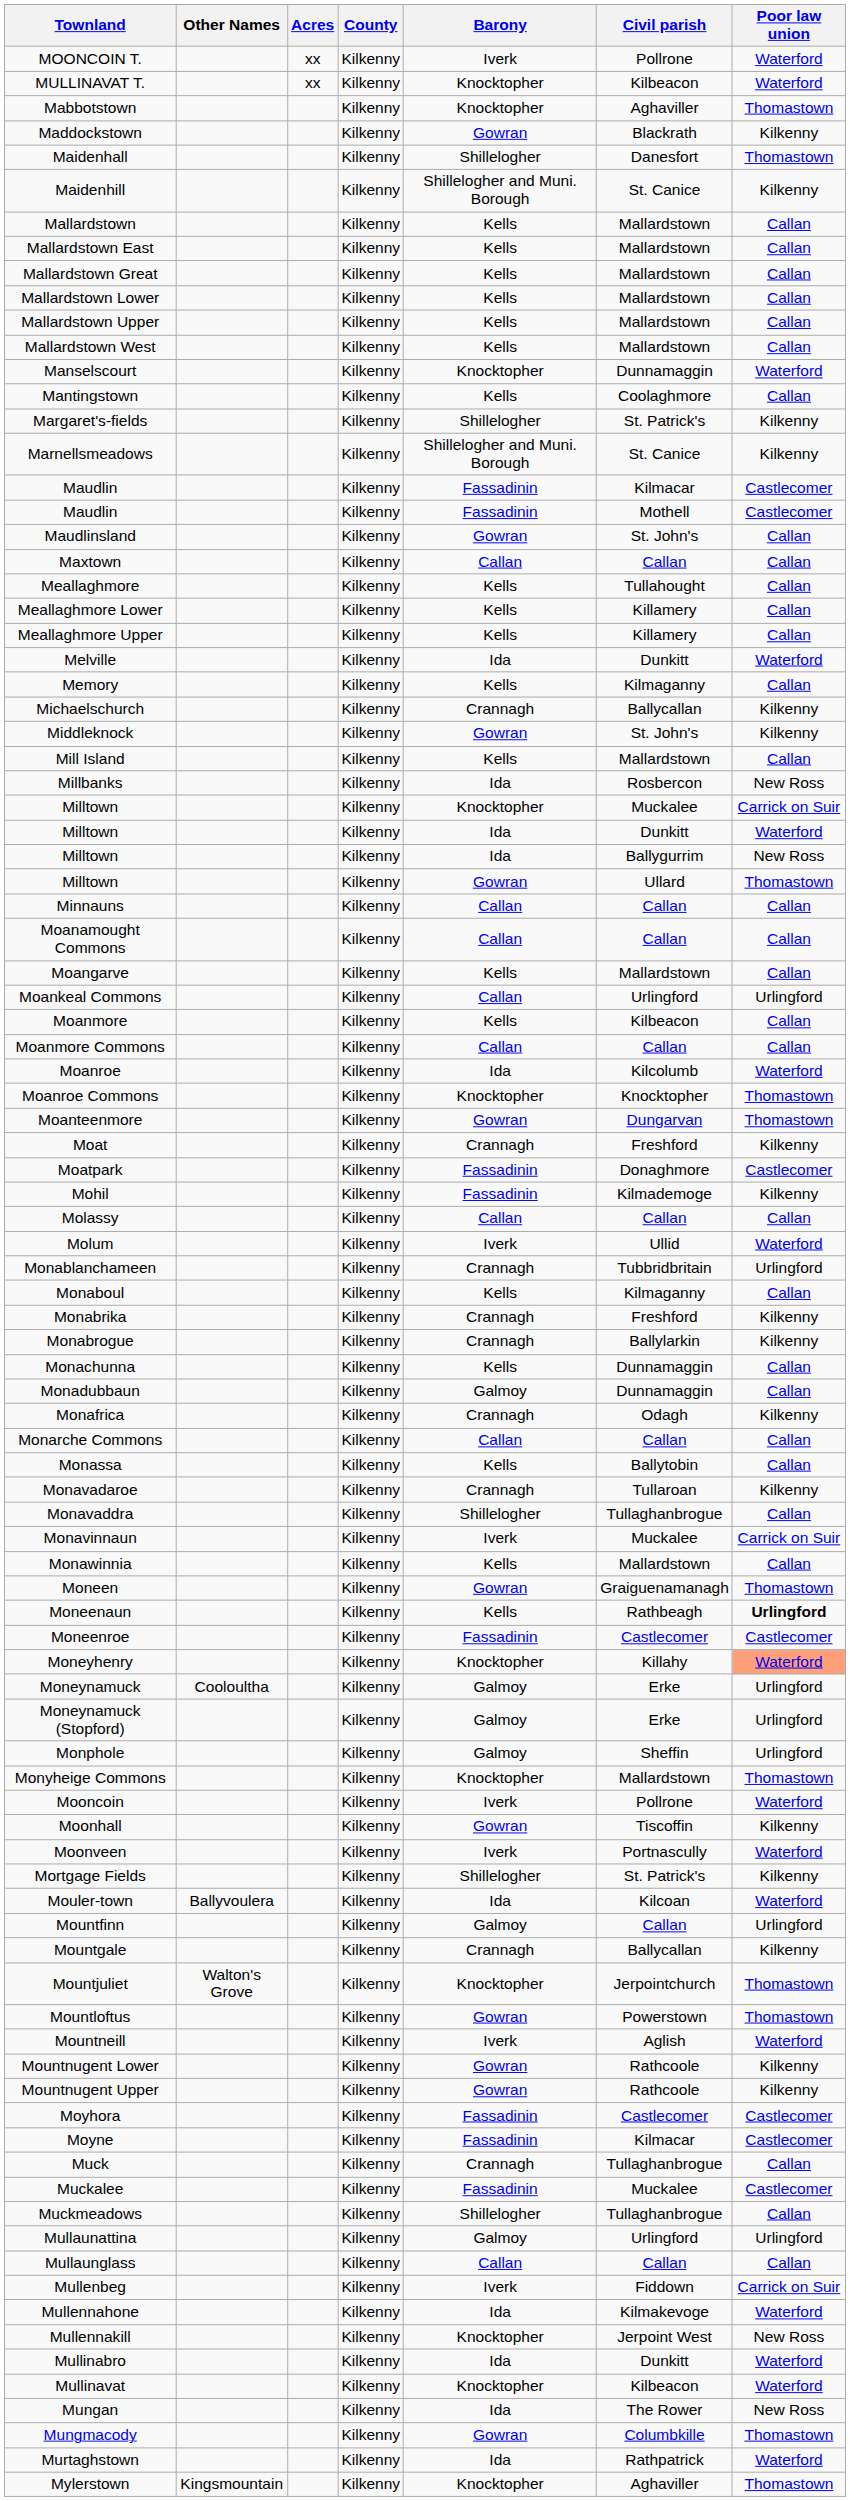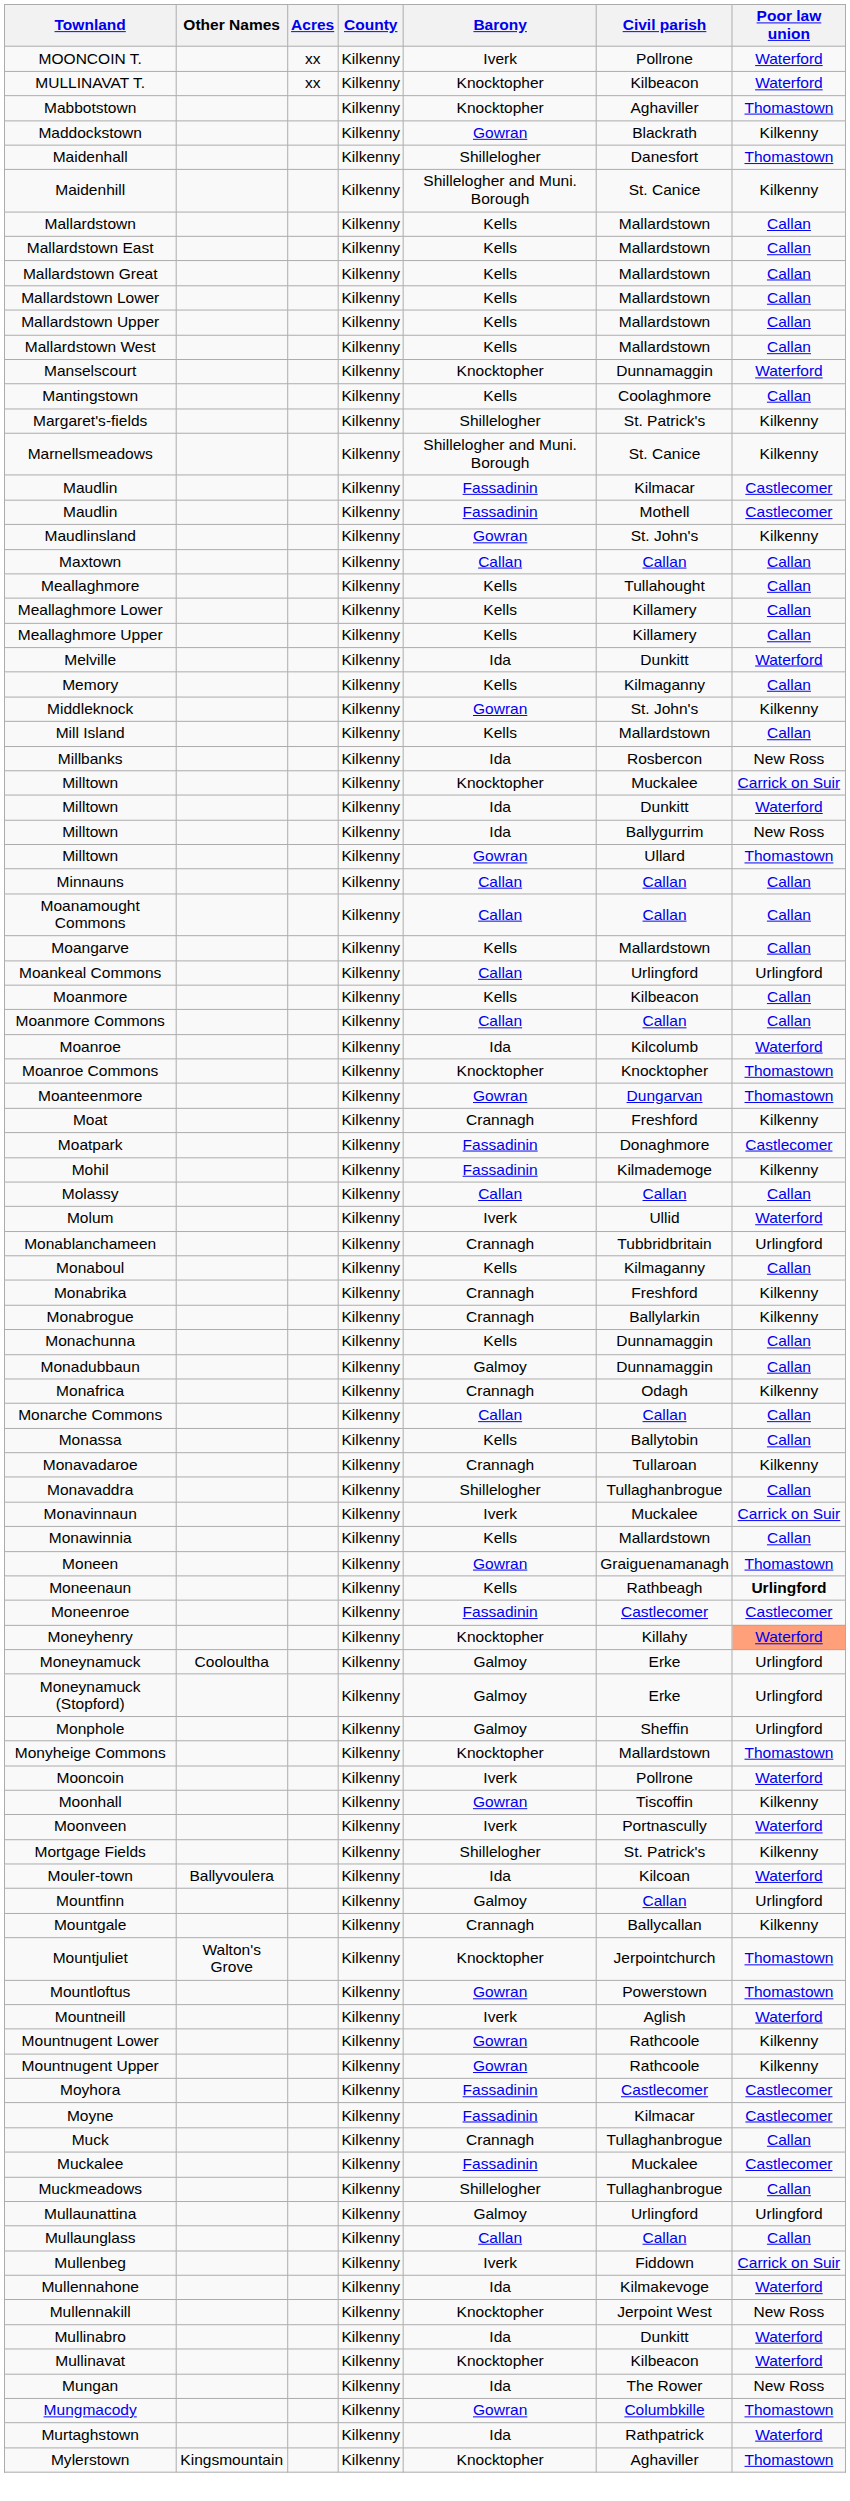Maudlinsland | Poor law union: Callan -> Kilkenny
- row: Michaelschurch | Kilkenny | Crannagh | Ballycallan | Kilkenny
